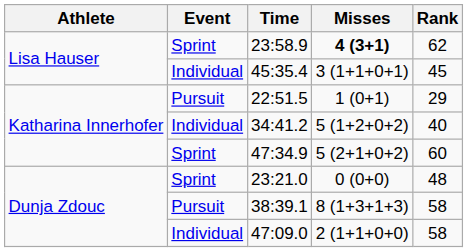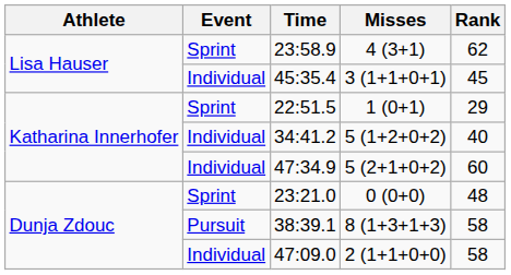23:58.9 | Misses: bold -> normal
22:51.5 | Event: Pursuit -> Sprint
47:34.9 | Event: Sprint -> Individual
